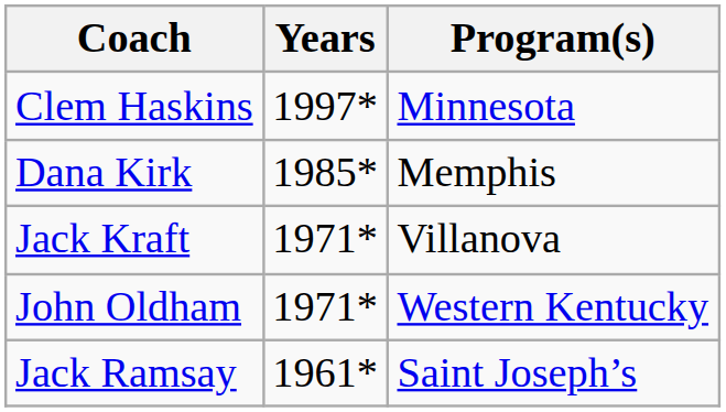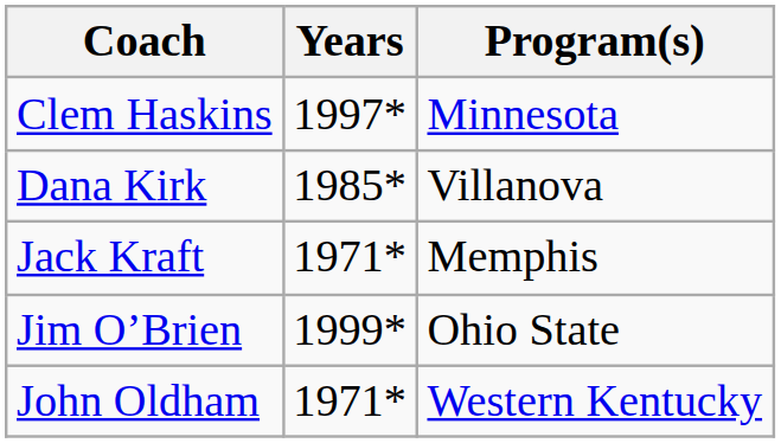Dana Kirk | Program(s): Memphis -> Villanova
Jack Kraft | Program(s): Villanova -> Memphis
+ row: Jim O’Brien | 1999* | Ohio State
- row: Jack Ramsay | 1961* | Saint Joseph’s
